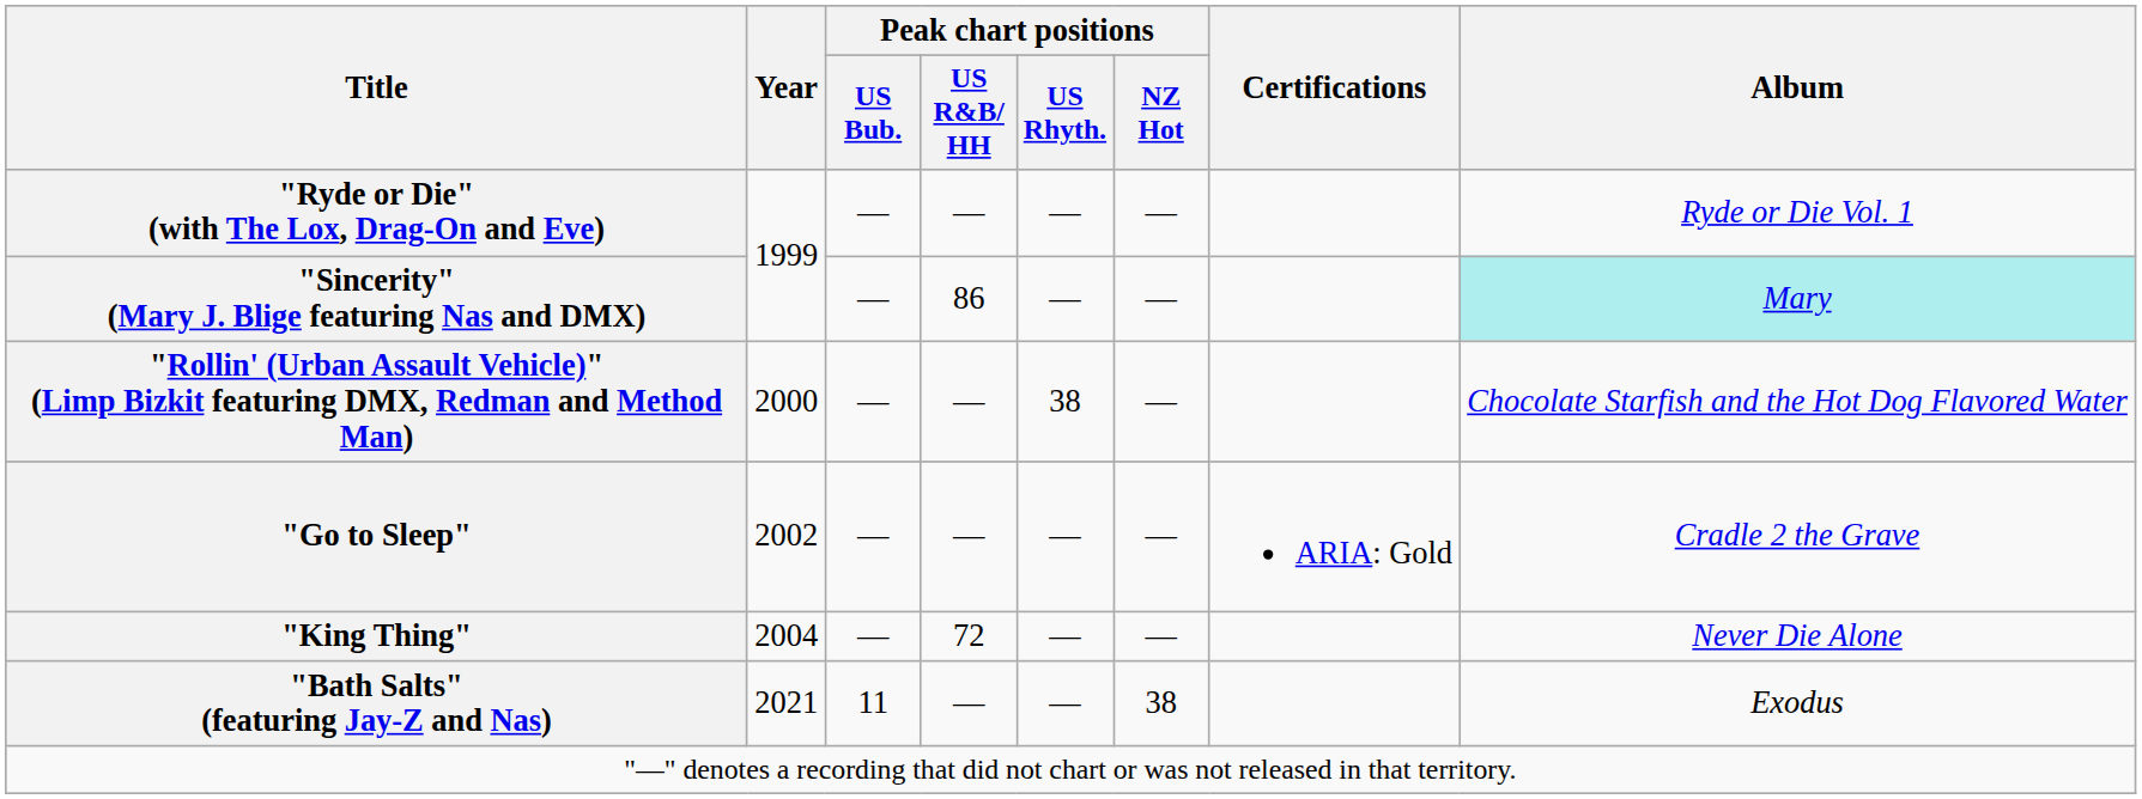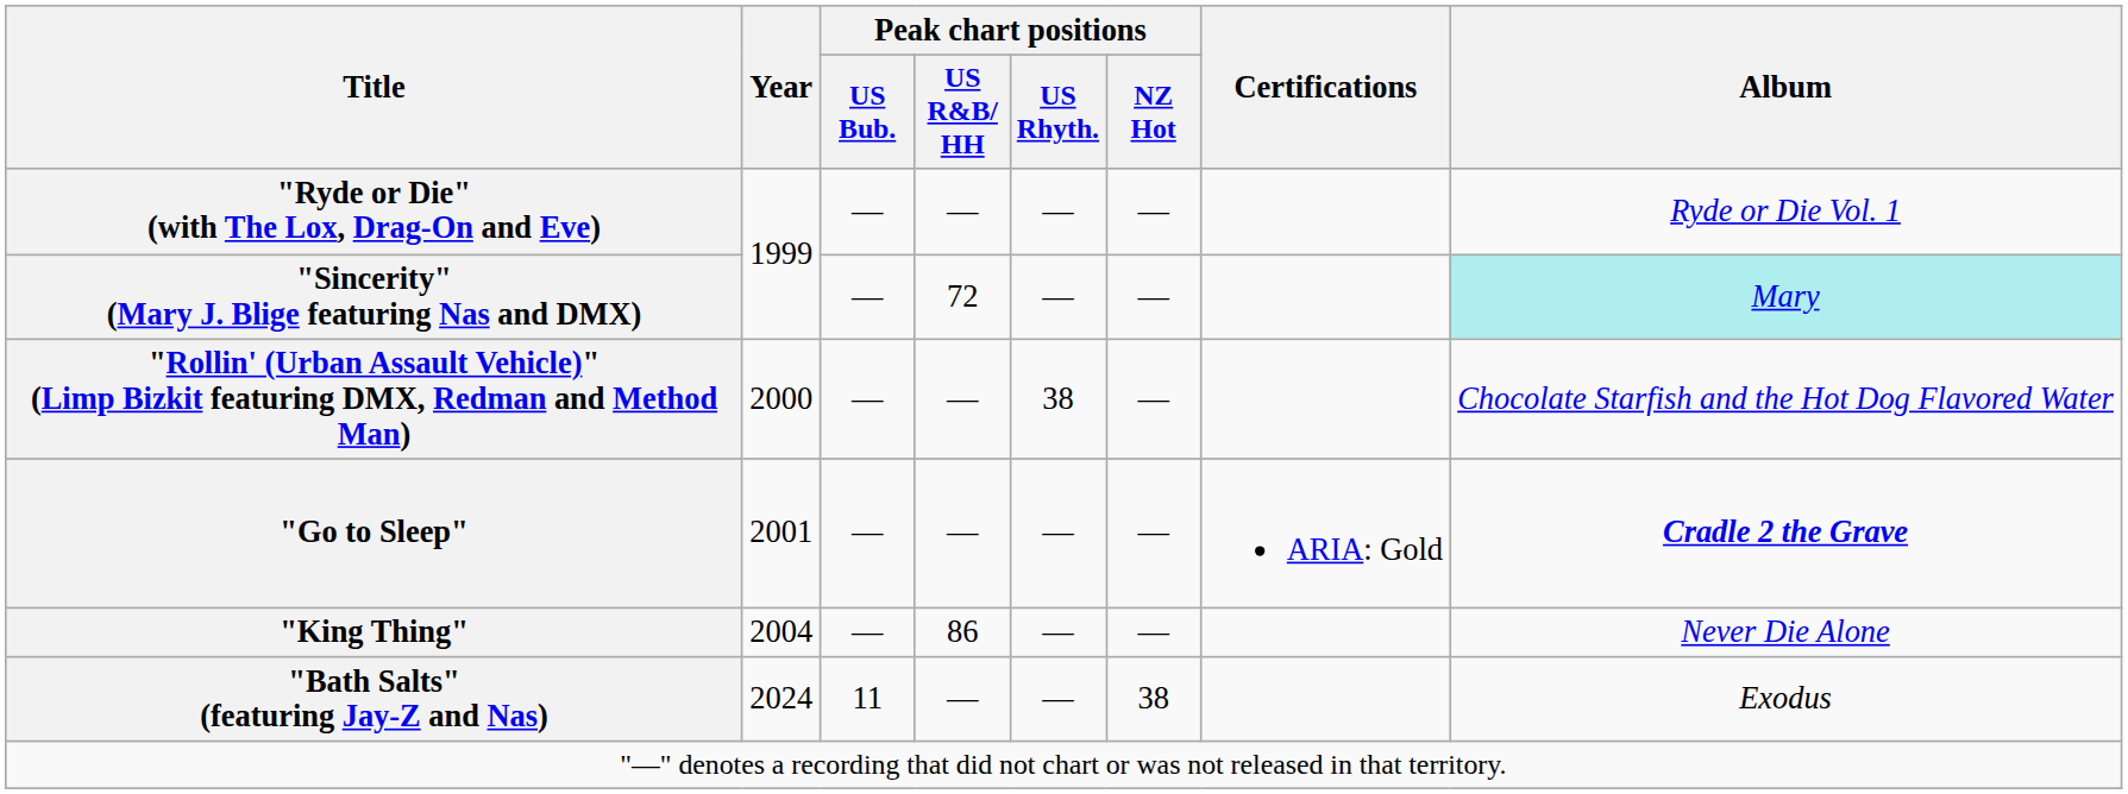"Sincerity" (Mary J. Blige featuring Nas and DMX) | Peak chart positions / US R&B/ HH: 86 -> 72
"Go to Sleep" | Year: 2002 -> 2001
"Go to Sleep" | Album: normal -> bold
"King Thing" | Peak chart positions / US R&B/ HH: 72 -> 86
"Bath Salts" (featuring Jay-Z and Nas) | Year: 2021 -> 2024
